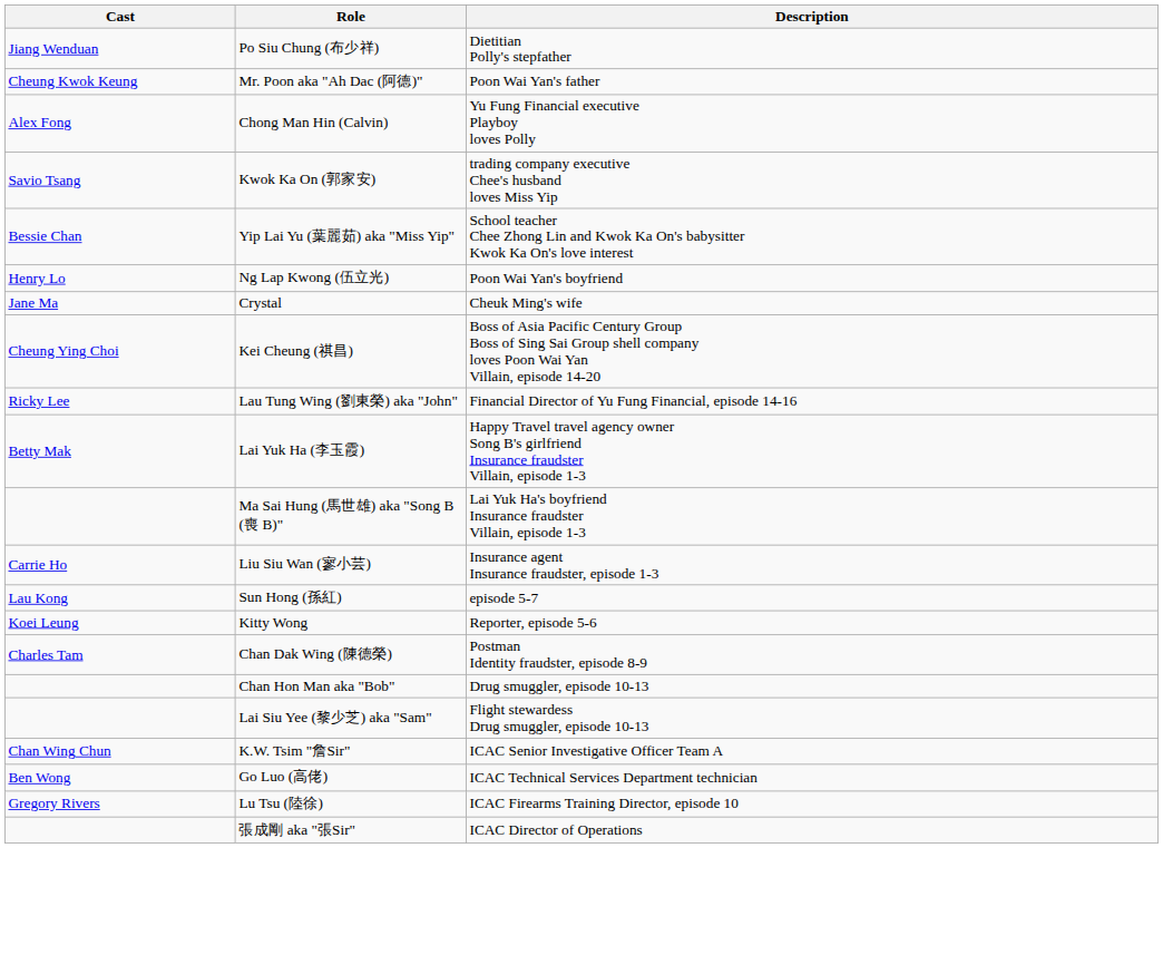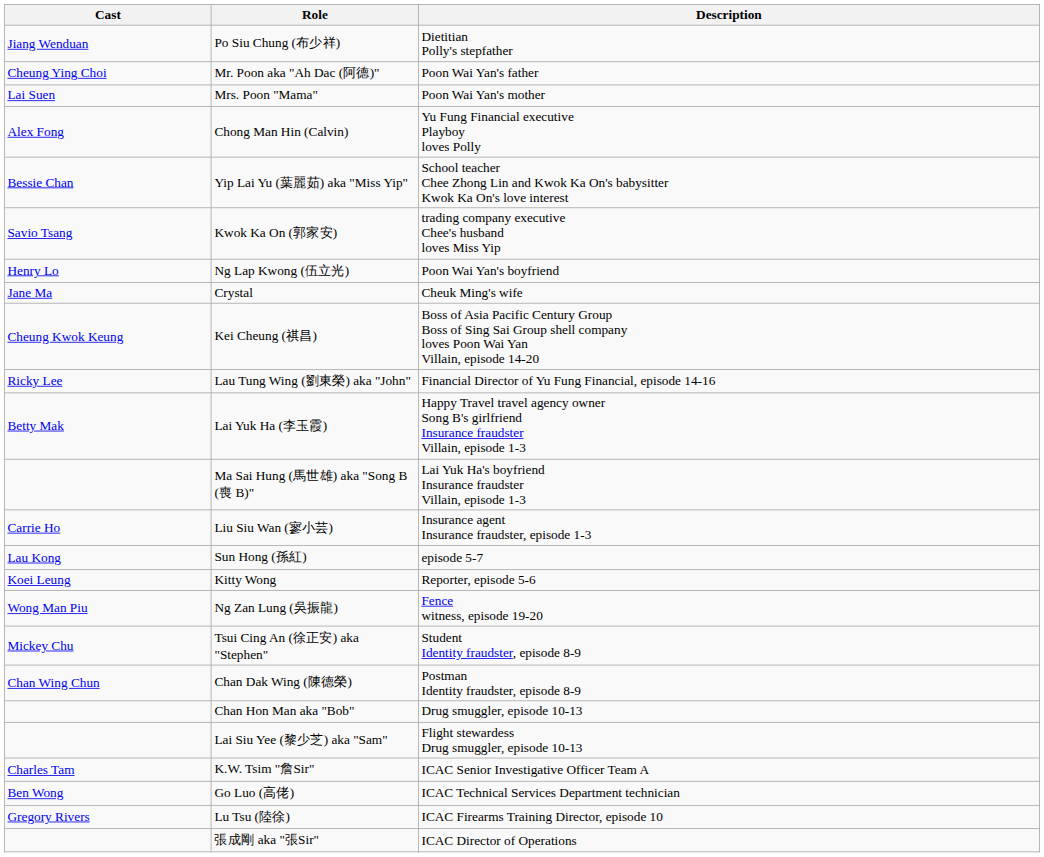Mr. Poon aka "Ah Dac (阿德)" | Cast: Cheung Kwok Keung -> Cheung Ying Choi
+ row: Lai Suen | Mrs. Poon "Mama" | Poon Wai Yan's mother
rows swapped: Kwok Ka On (郭家安) <-> Yip Lai Yu (葉麗茹) aka "Miss Yip"
Kei Cheung (祺昌) | Cast: Cheung Ying Choi -> Cheung Kwok Keung
+ row: Wong Man Piu | Ng Zan Lung (吳振龍) | Fence witness, episode 19-20
+ row: Mickey Chu | Tsui Cing An (徐正安) aka "Stephen" | Student Identity fraudster, episode 8-9
Chan Dak Wing (陳德榮) | Cast: Charles Tam -> Chan Wing Chun
K.W. Tsim "詹Sir" | Cast: Chan Wing Chun -> Charles Tam
